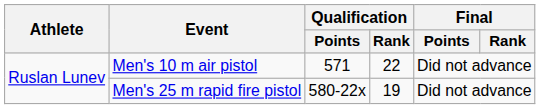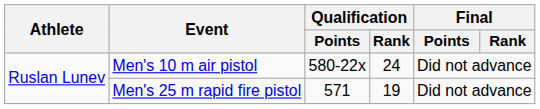Men's 10 m air pistol | Qualification / Points: 571 -> 580-22x
Men's 10 m air pistol | Qualification / Rank: 22 -> 24
Men's 25 m rapid fire pistol | Qualification / Points: 580-22x -> 571
